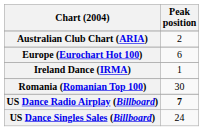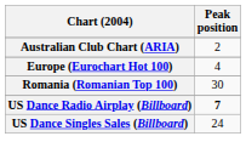Europe (Eurochart Hot 100) | Peak position: 6 -> 4
- row: Ireland Dance (IRMA) | 1
